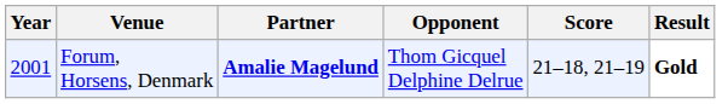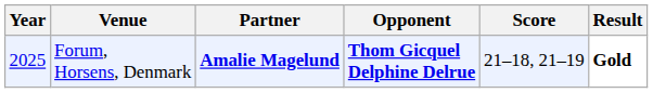Forum, Horsens, Denmark | Year: 2001 -> 2025
Forum, Horsens, Denmark | Opponent: normal -> bold
